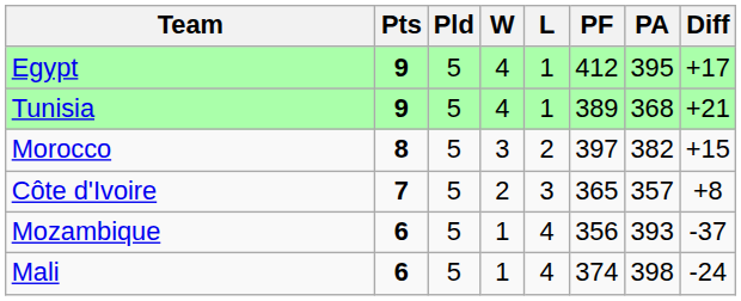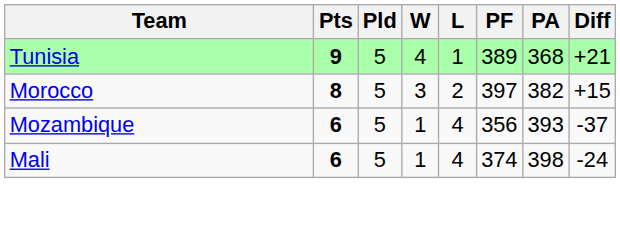- row: Egypt | 9 | 5 | 4 | 1 | 412 | 395 | +17
- row: Côte d'Ivoire | 7 | 5 | 2 | 3 | 365 | 357 | +8
